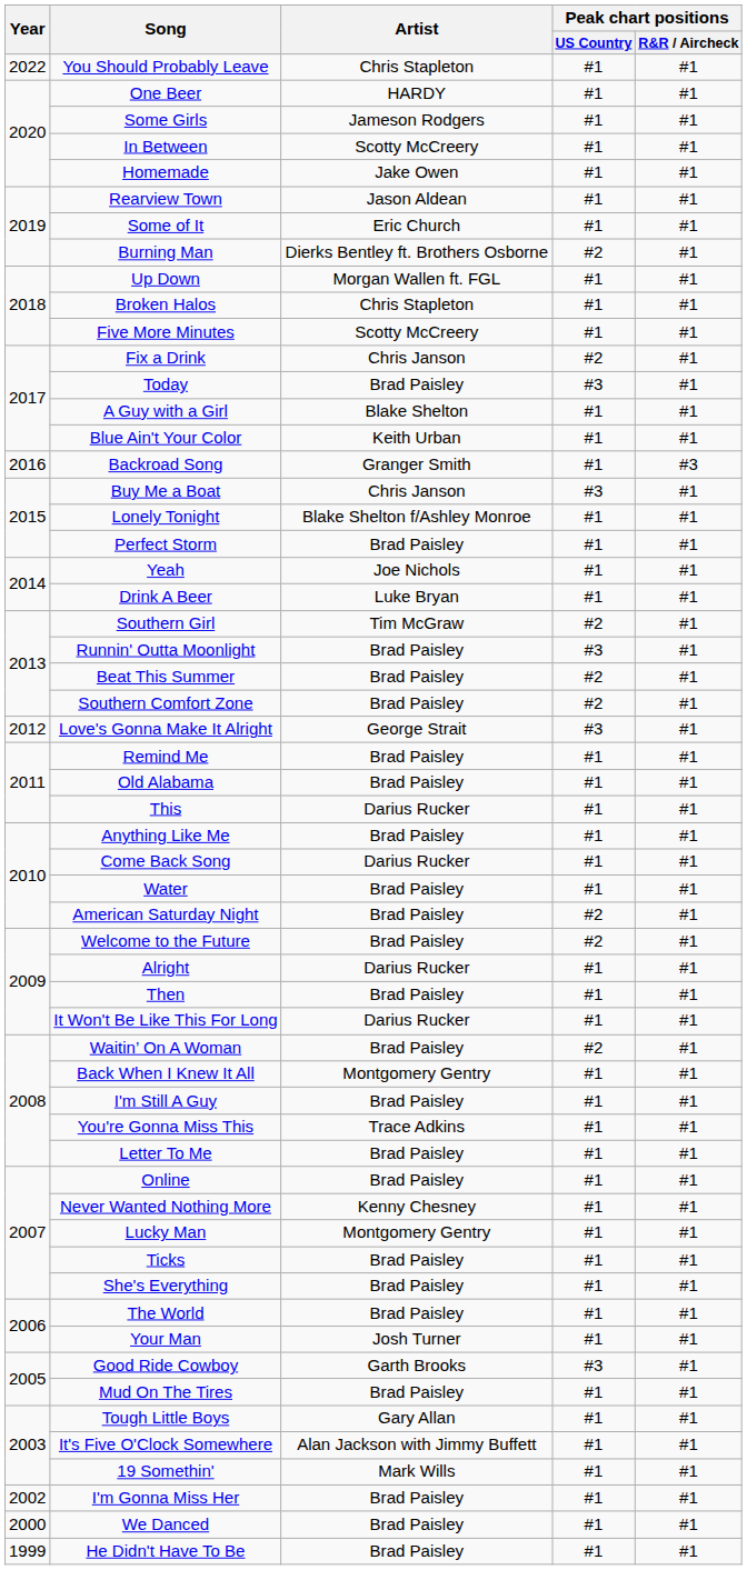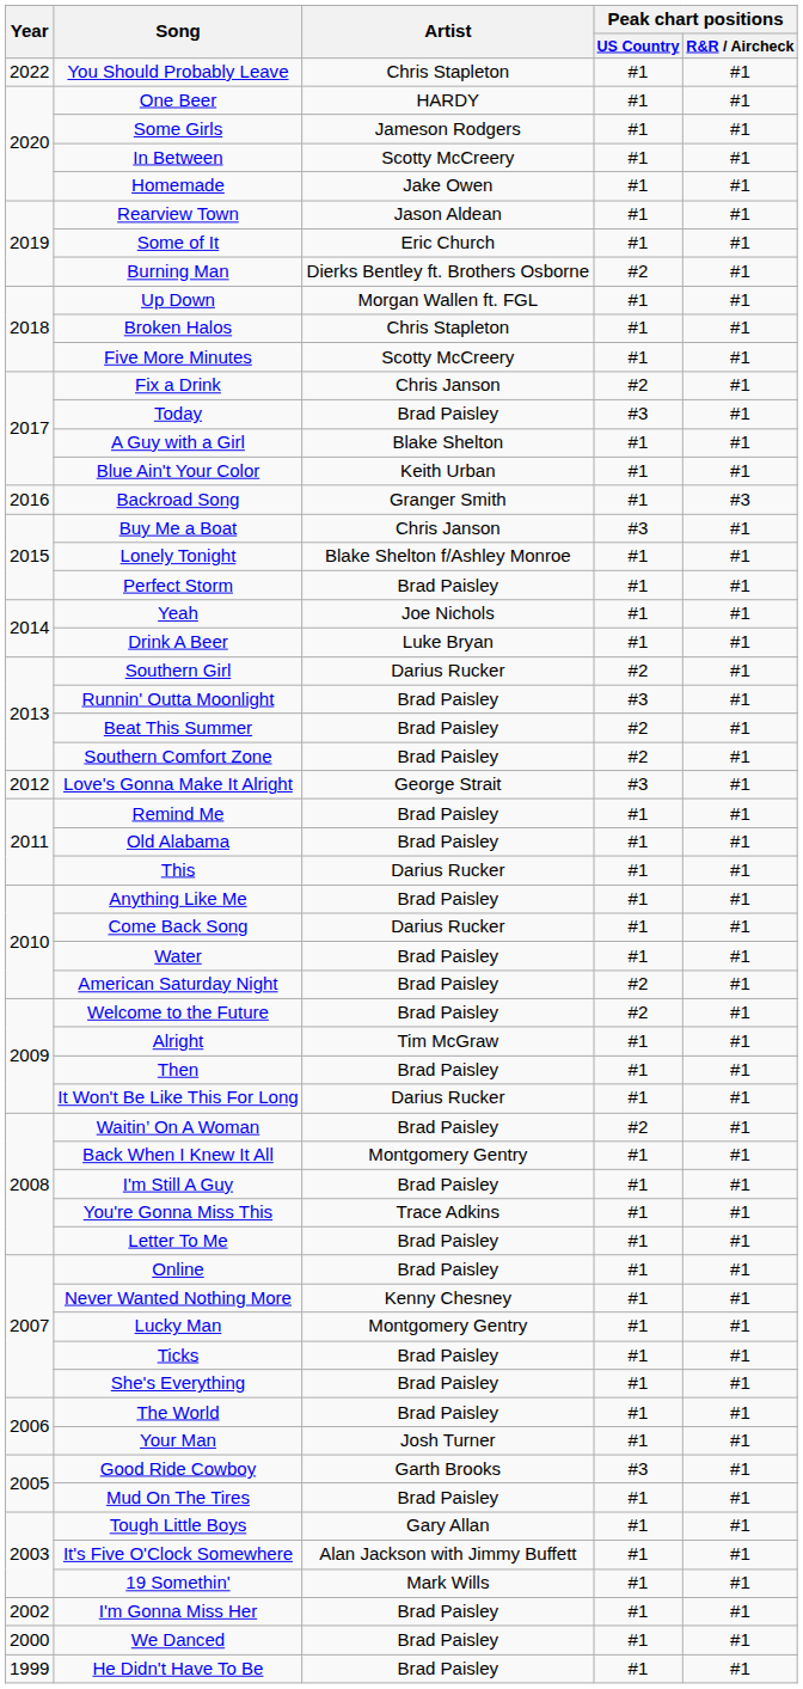Southern Girl | Artist: Tim McGraw -> Darius Rucker
Alright | Artist: Darius Rucker -> Tim McGraw
